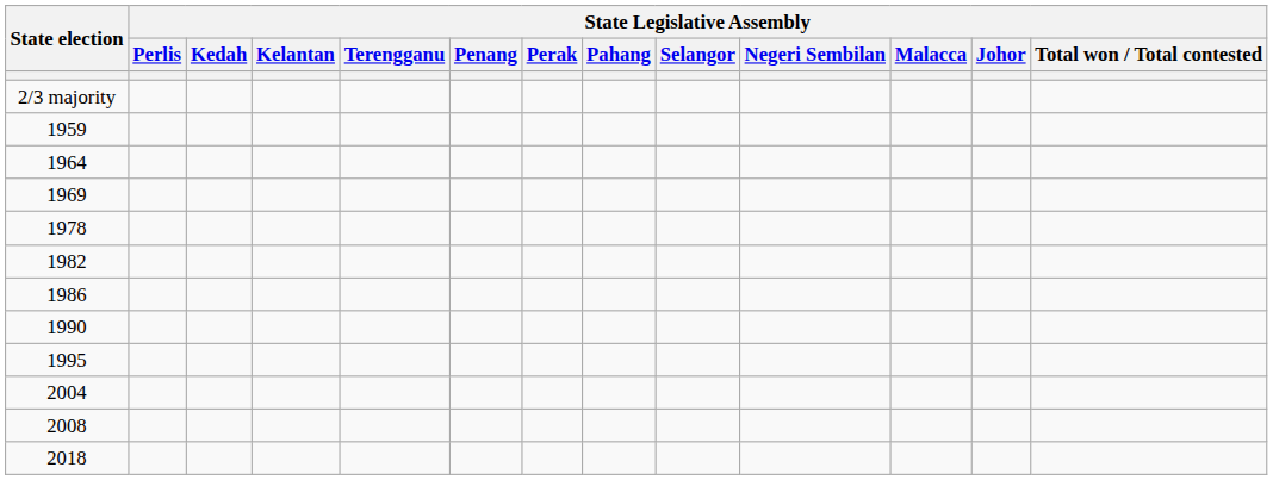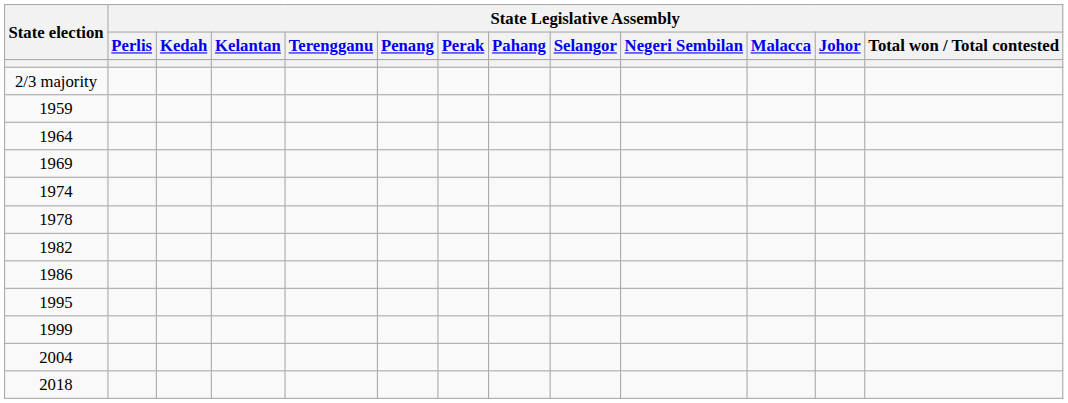+ row: 1974
- row: 1990
+ row: 1999
- row: 2008
